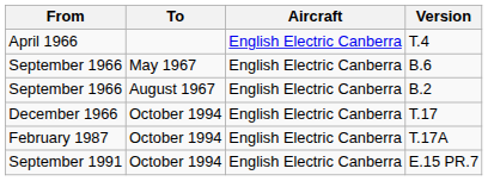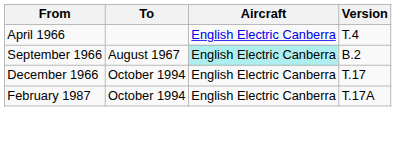- row: September 1966 | May 1967 | English Electric Canberra | B.6
B.2 | Aircraft: no background -> paleturquoise background
- row: September 1991 | October 1994 | English Electric Canberra | E.15 PR.7
